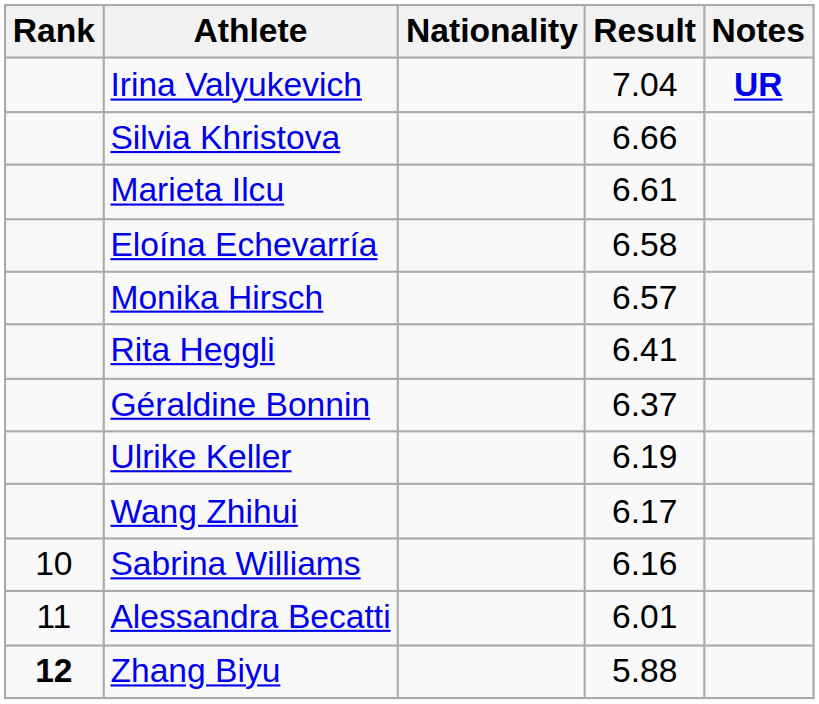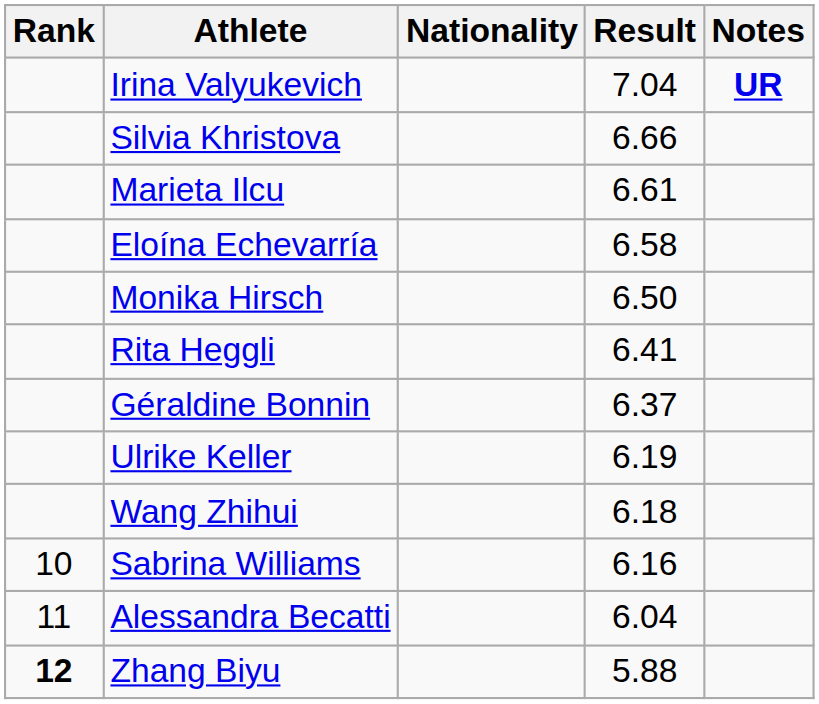Monika Hirsch | Result: 6.57 -> 6.50
Wang Zhihui | Result: 6.17 -> 6.18
Alessandra Becatti | Result: 6.01 -> 6.04
